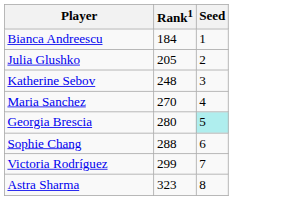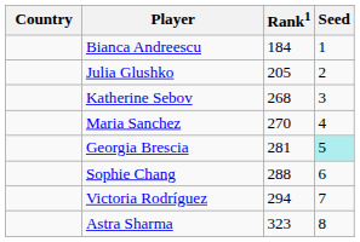+ column: Country
Katherine Sebov | Rank1: 248 -> 268
Georgia Brescia | Rank1: 280 -> 281
Victoria Rodríguez | Rank1: 299 -> 294
